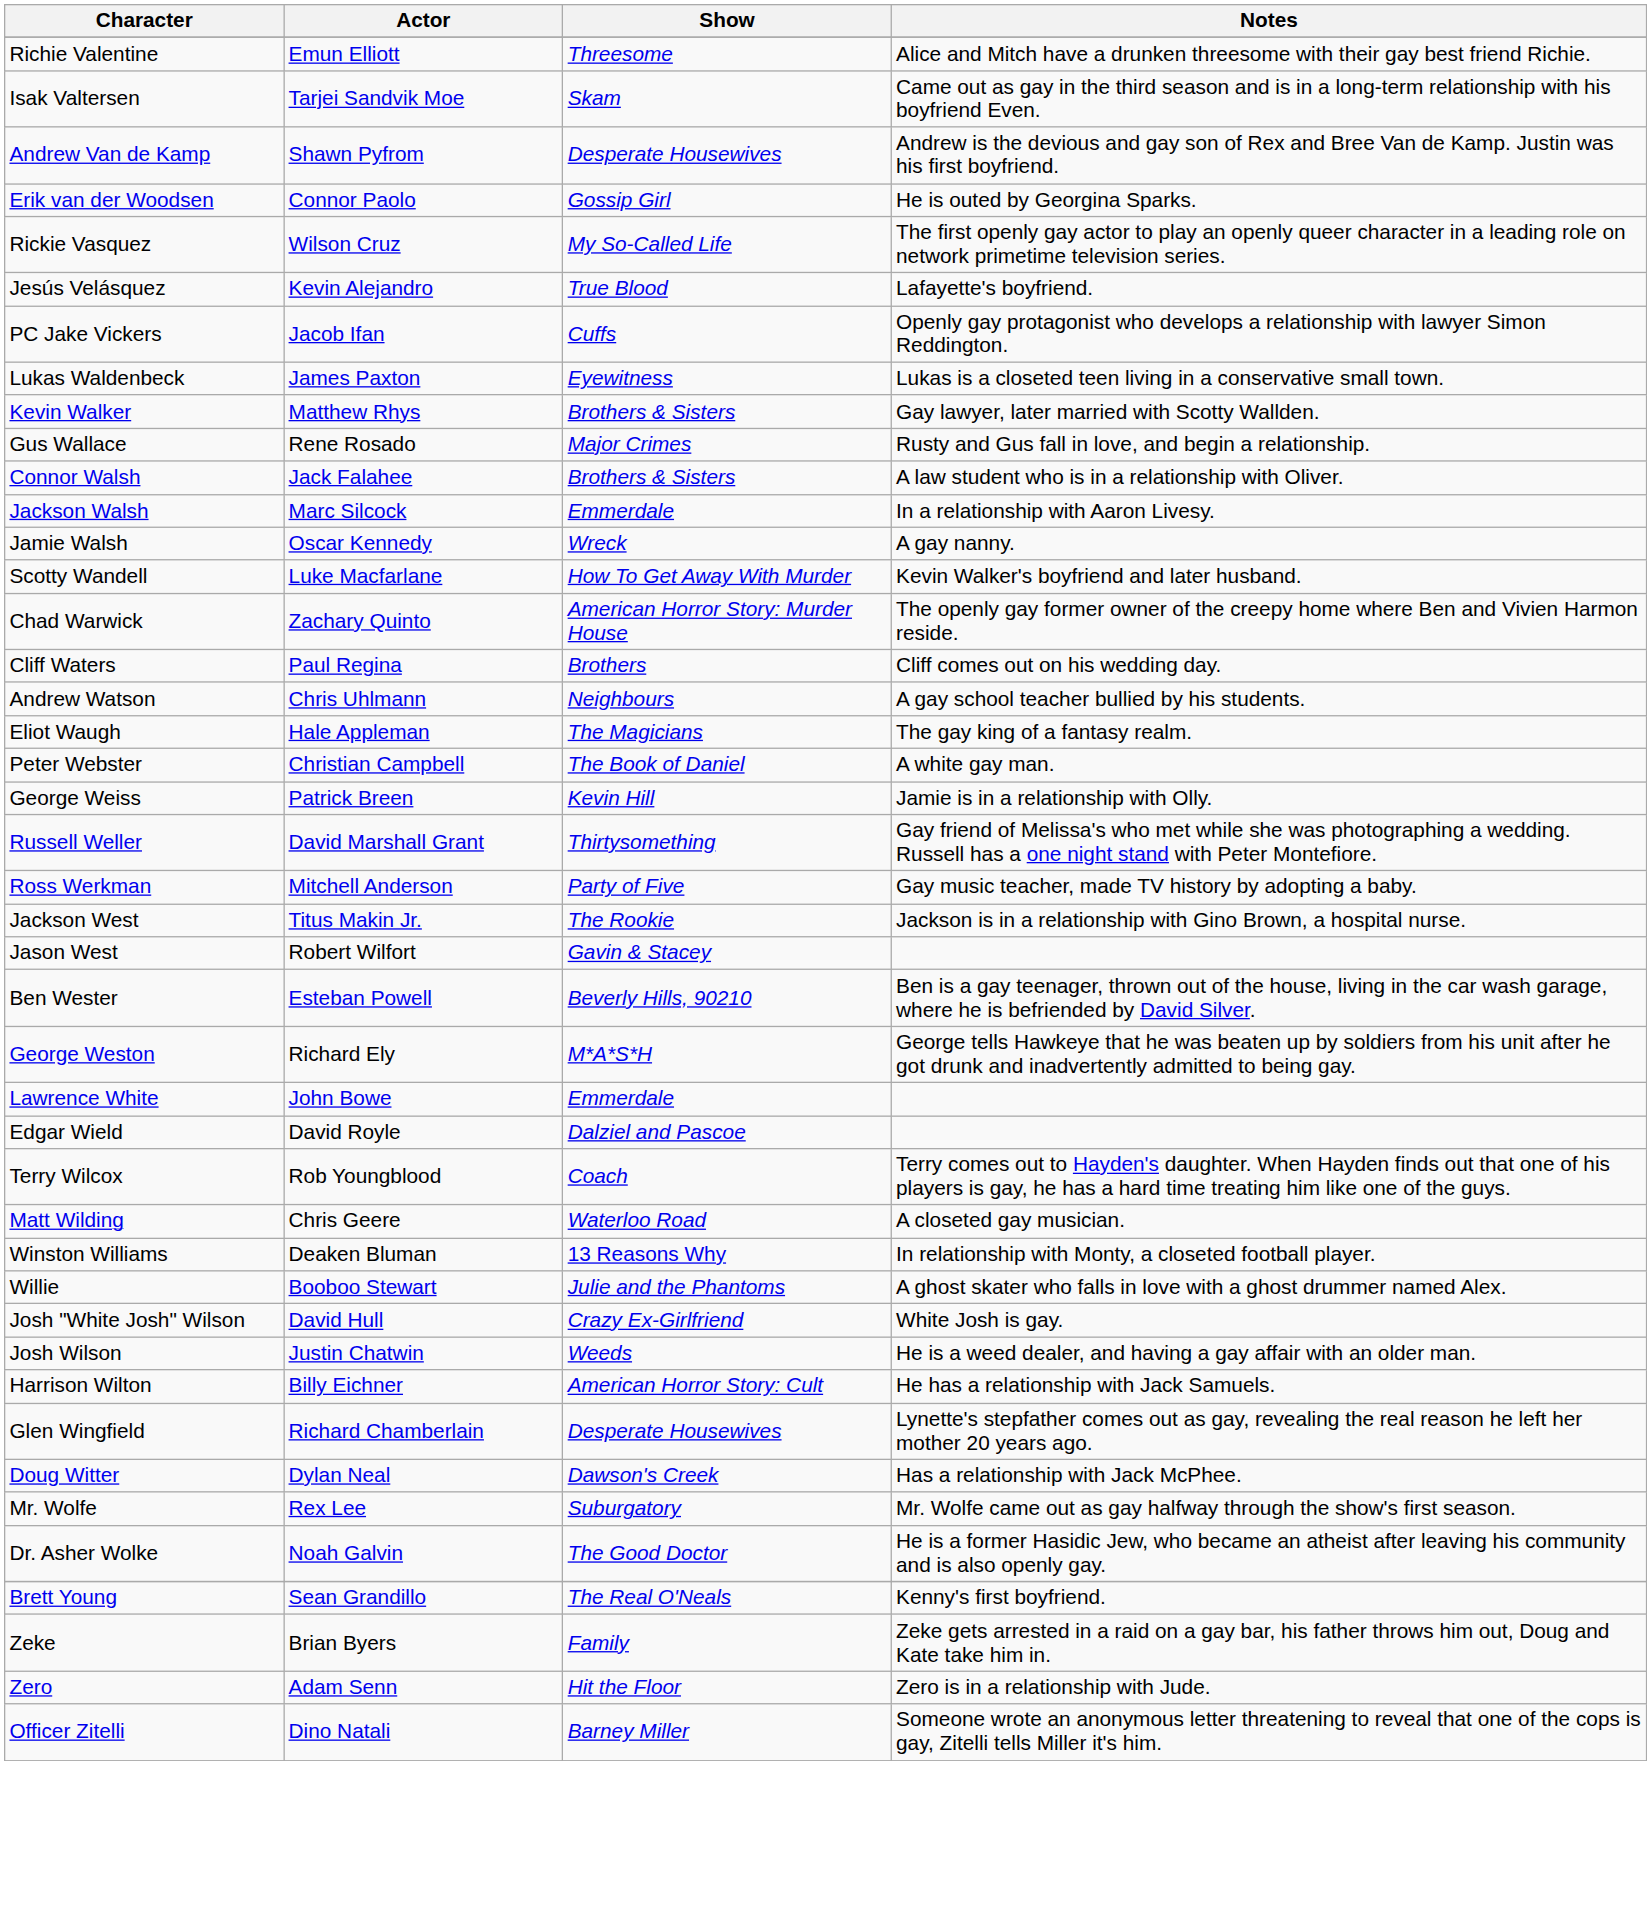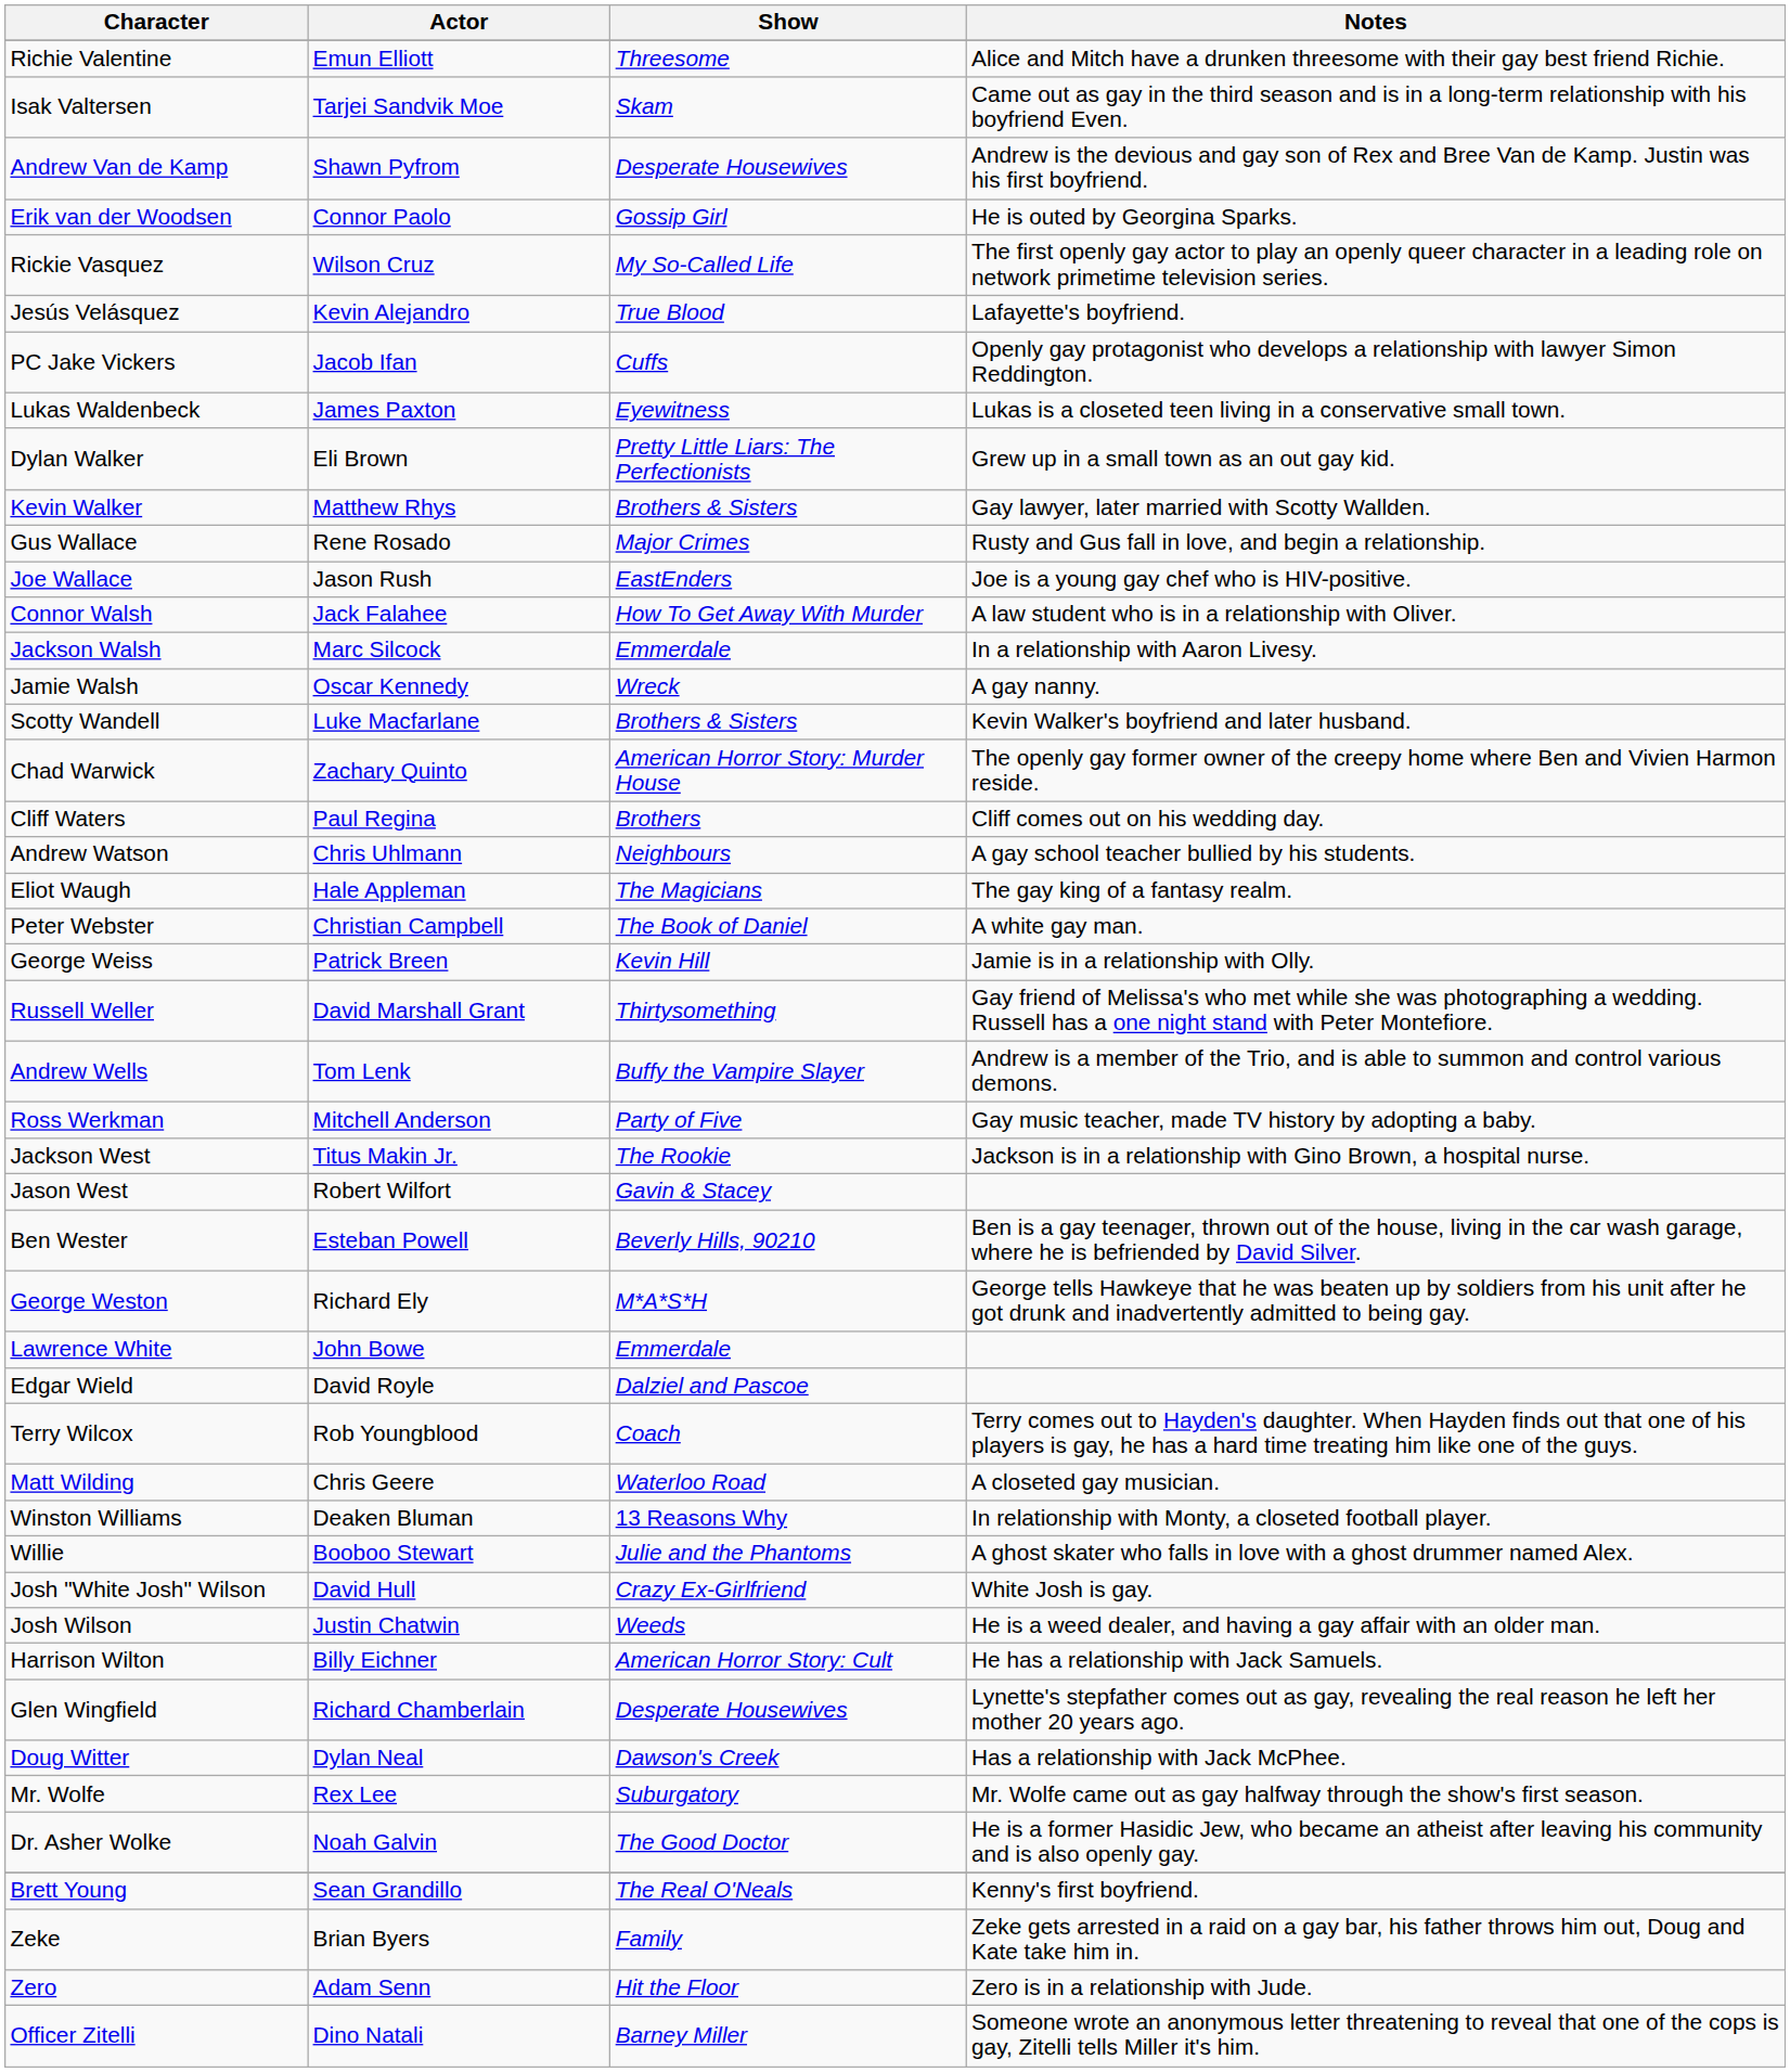+ row: Dylan Walker | Eli Brown | Pretty Little Liars: The Perfectionists | Grew up in a small town as an out gay kid.
+ row: Joe Wallace | Jason Rush | EastEnders | Joe is a young gay chef who is HIV-positive.
Connor Walsh | Show: Brothers & Sisters -> How To Get Away With Murder
Scotty Wandell | Show: How To Get Away With Murder -> Brothers & Sisters
+ row: Andrew Wells | Tom Lenk | Buffy the Vampire Slayer | Andrew is a member of the Trio, and is able to summon and control various demons.
